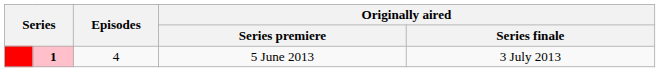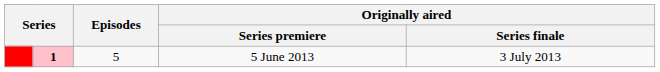5 June 2013 | Episodes: 4 -> 5
